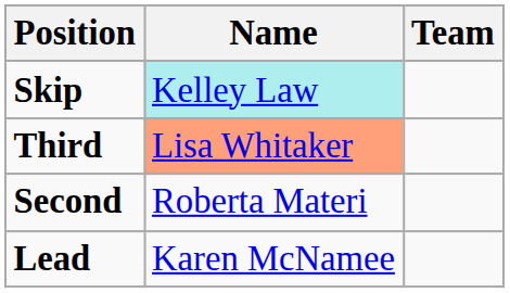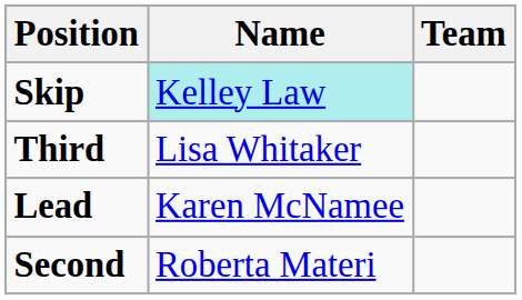Third | Name: lightsalmon background -> no background
rows swapped: Second <-> Lead
